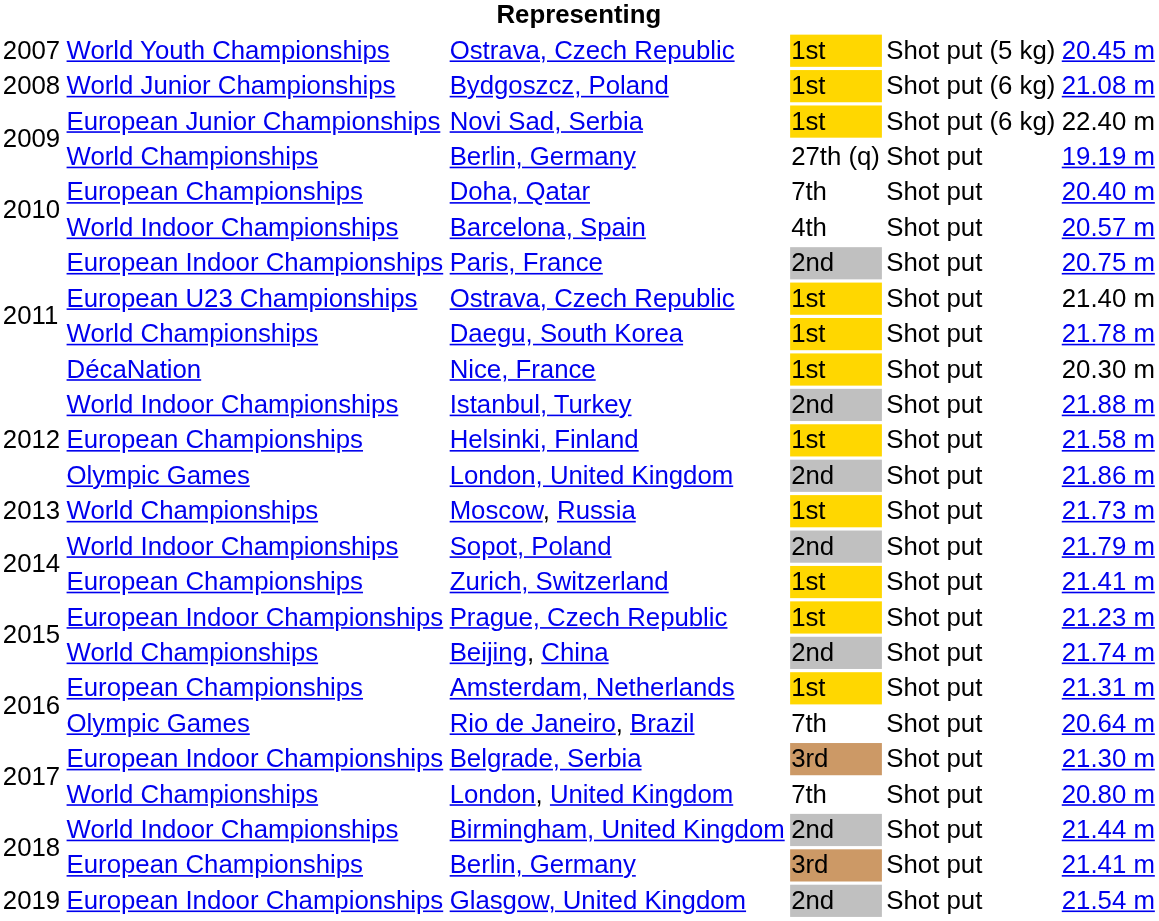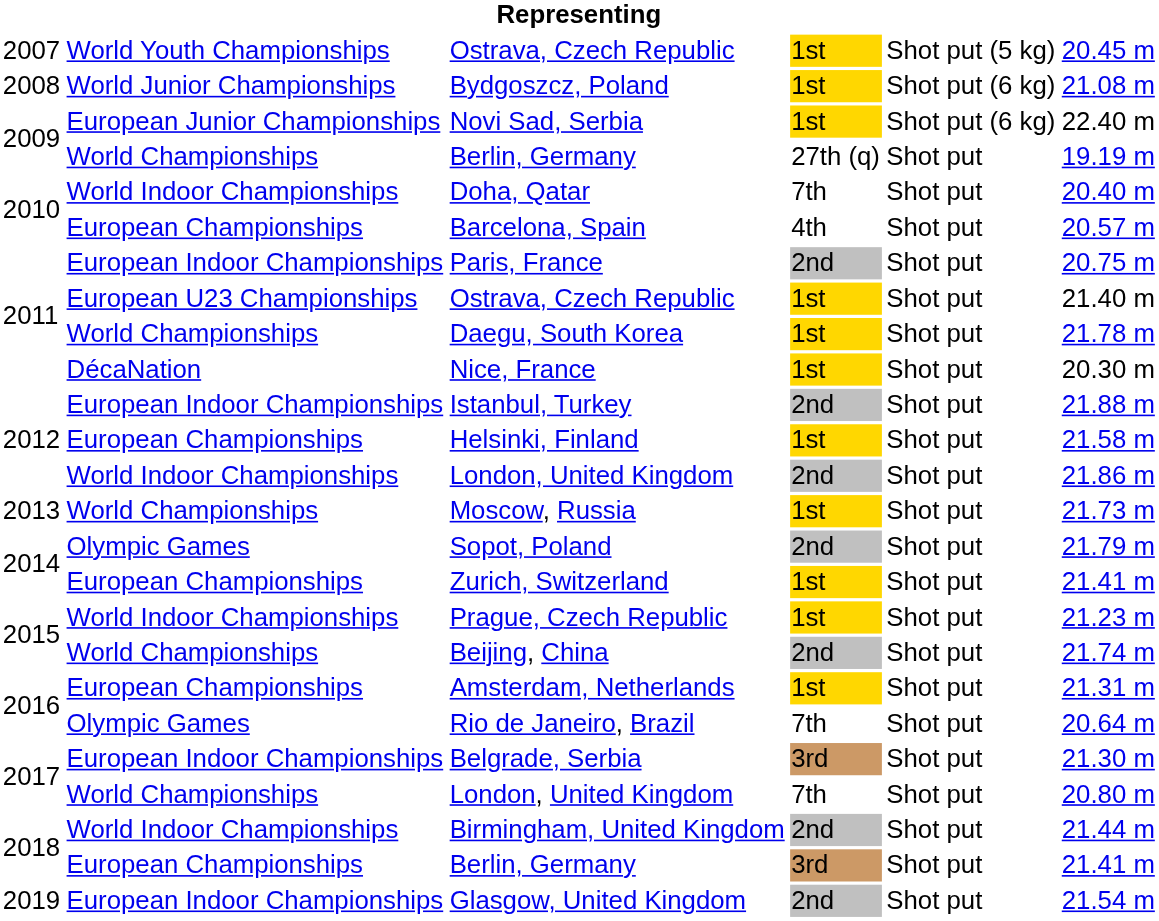Doha, Qatar | column 2: European Championships -> World Indoor Championships
Barcelona, Spain | column 2: World Indoor Championships -> European Championships
Istanbul, Turkey | column 2: World Indoor Championships -> European Indoor Championships
2012 / London, United Kingdom | column 2: Olympic Games -> World Indoor Championships
Sopot, Poland | column 2: World Indoor Championships -> Olympic Games
Prague, Czech Republic | column 2: European Indoor Championships -> World Indoor Championships
